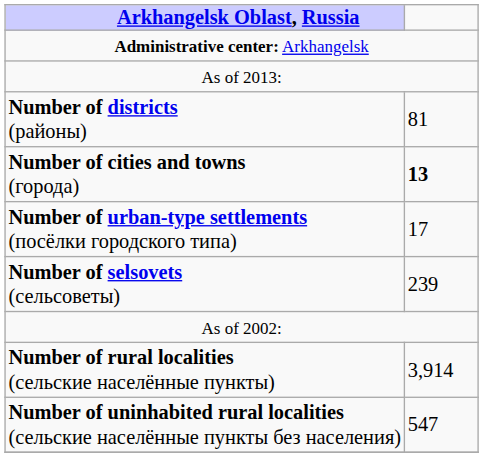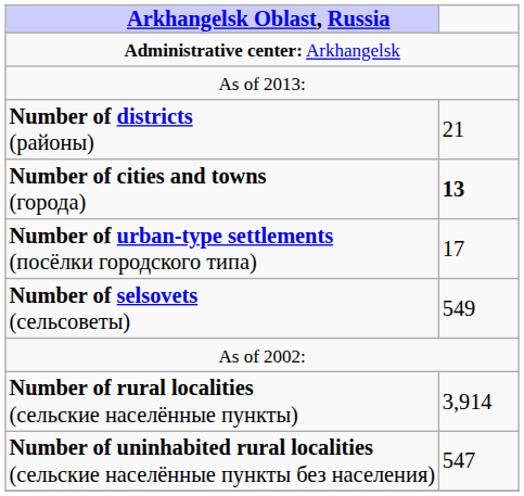Number of districts (районы) | column 2: 81 -> 21
Number of selsovets (сельсоветы) | column 2: 239 -> 549
